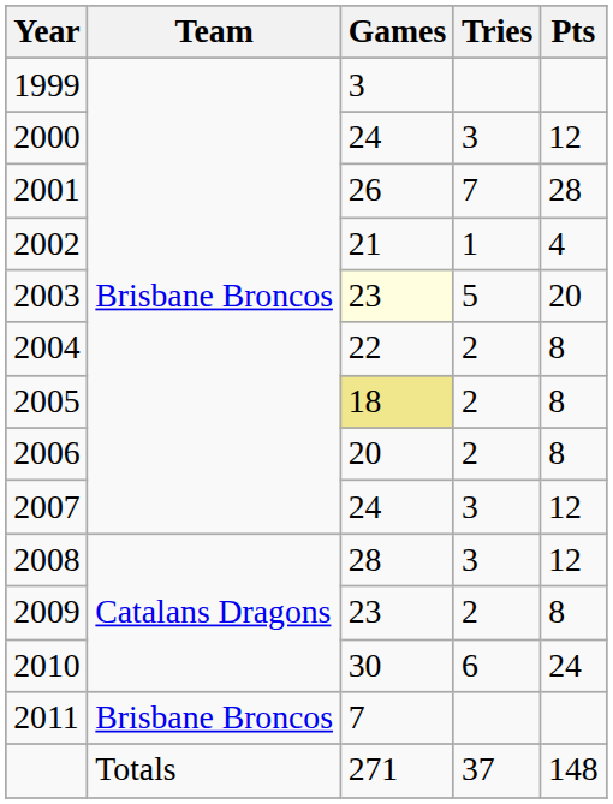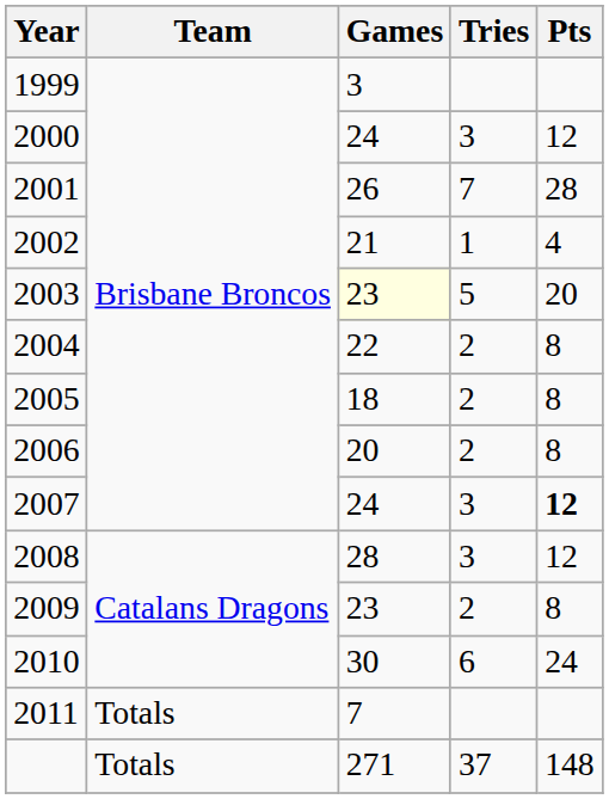2005 | Games: khaki background -> no background
2007 | Pts: normal -> bold
2011 | Team: Brisbane Broncos -> Totals
